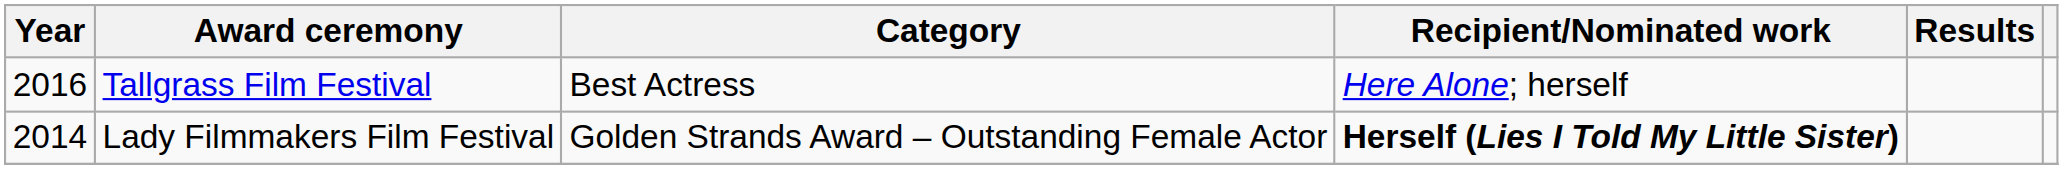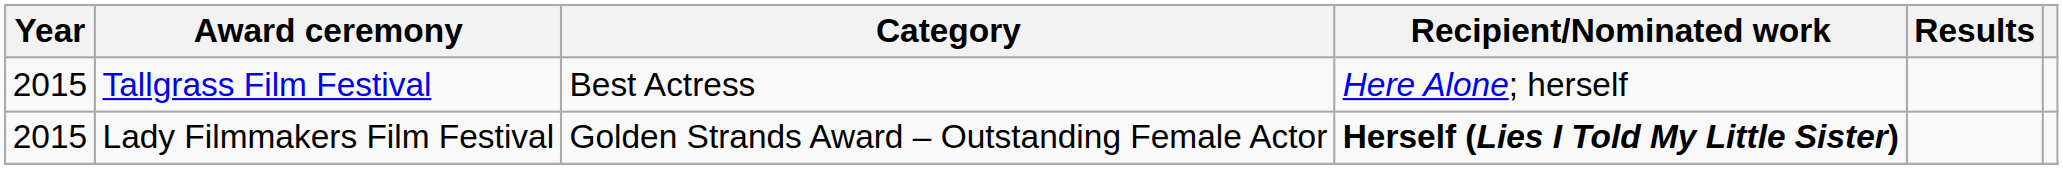Tallgrass Film Festival | Year: 2016 -> 2015
Lady Filmmakers Film Festival | Year: 2014 -> 2015
